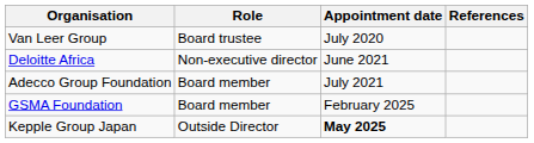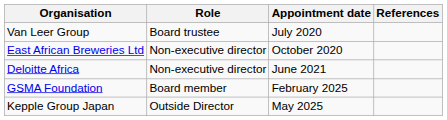+ row: East African Breweries Ltd | Non-executive director | October 2020
- row: Adecco Group Foundation | Board member | July 2021
Kepple Group Japan | Appointment date: bold -> normal
